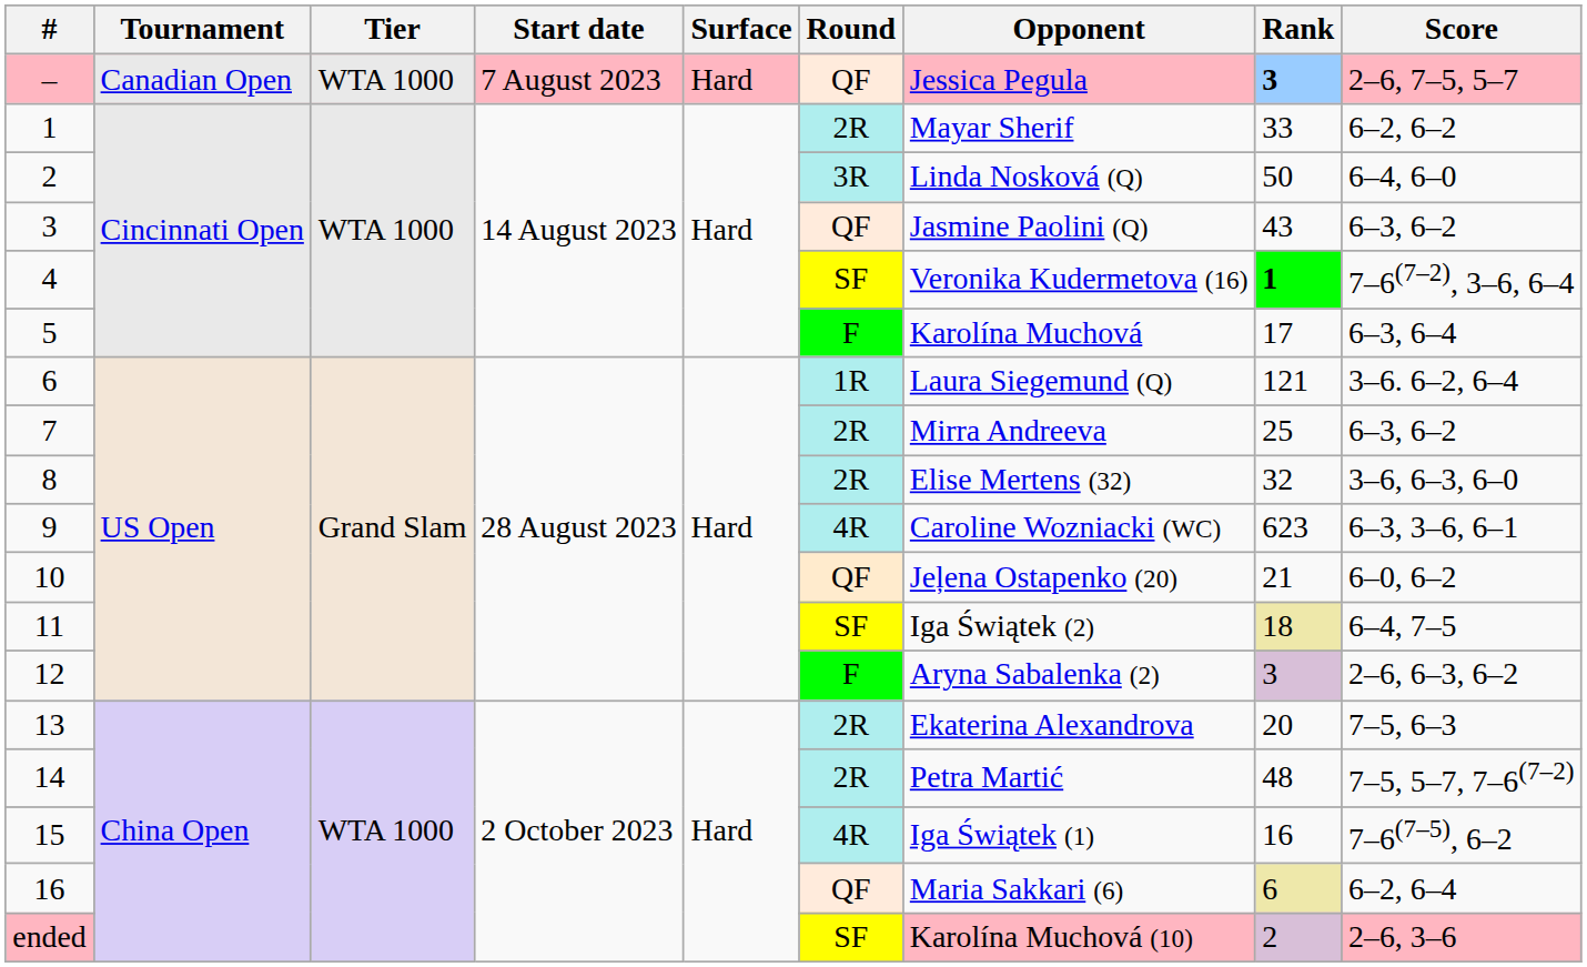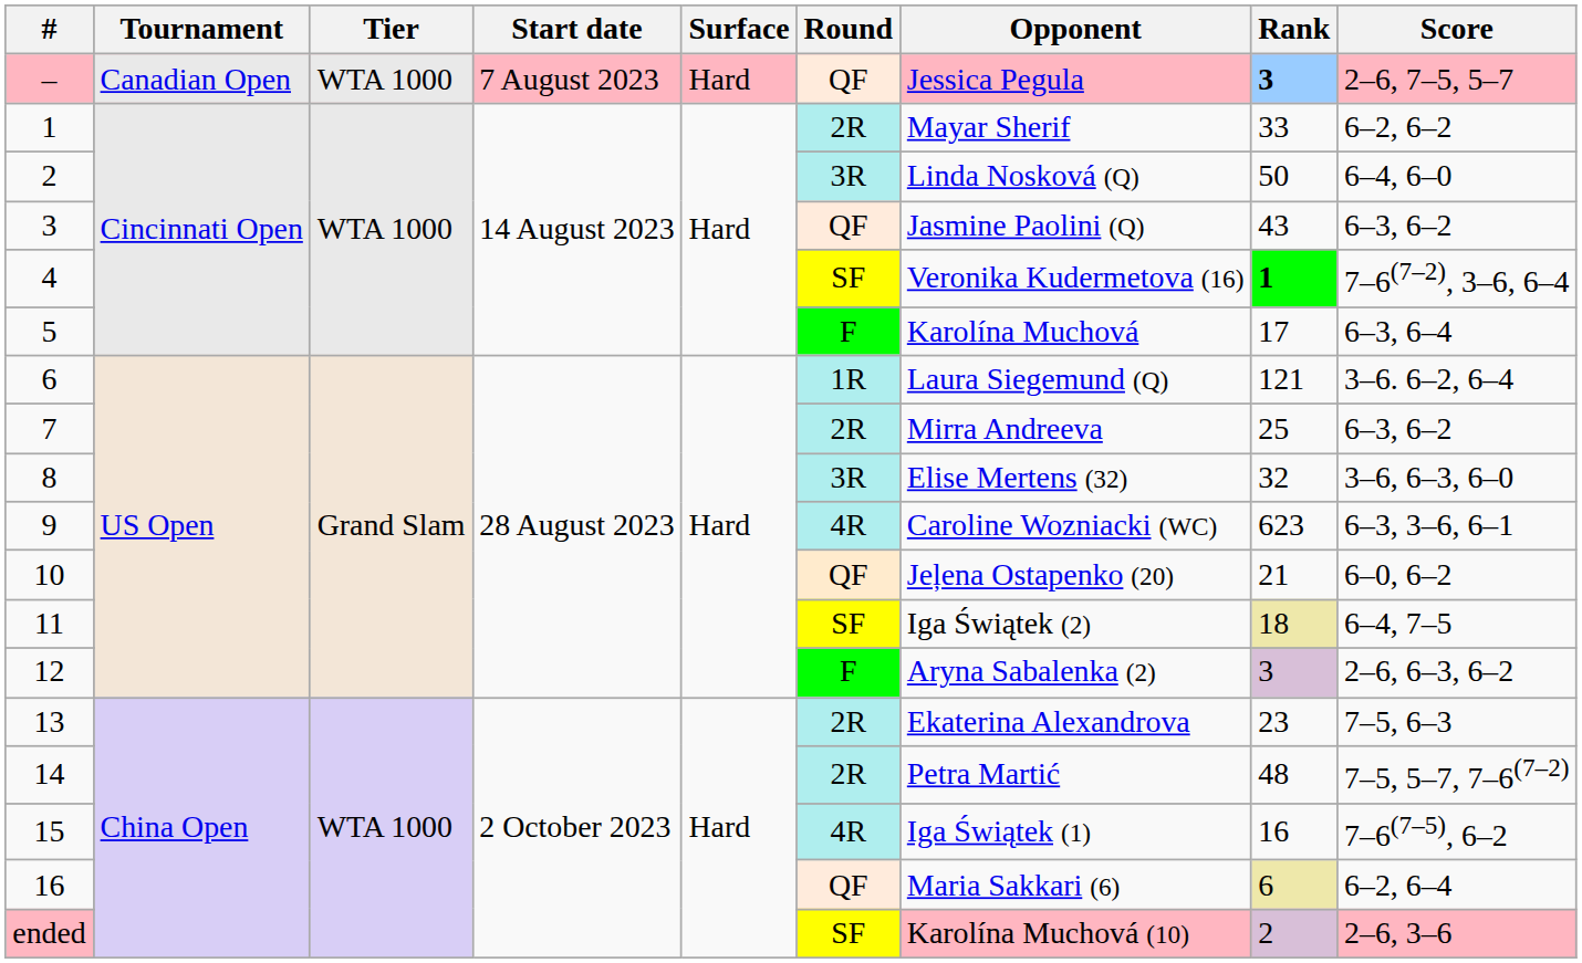8 | Round: 2R -> 3R
13 | Rank: 20 -> 23
